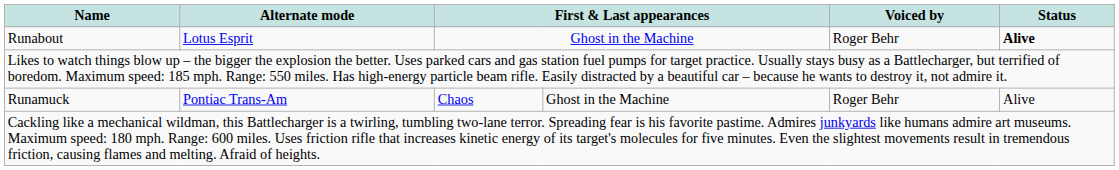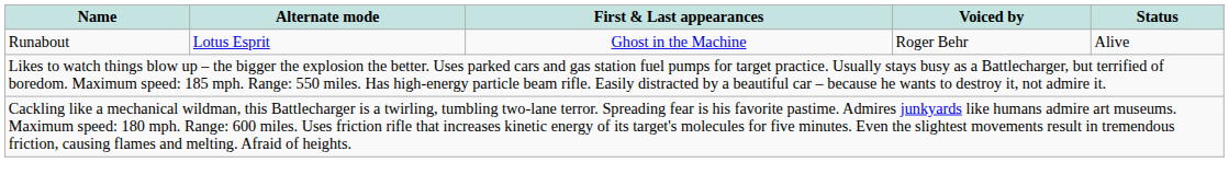Runabout | Status: bold -> normal
- row: Runamuck | Pontiac Trans-Am | Chaos | Ghost in the Machine | Roger Behr | Alive
